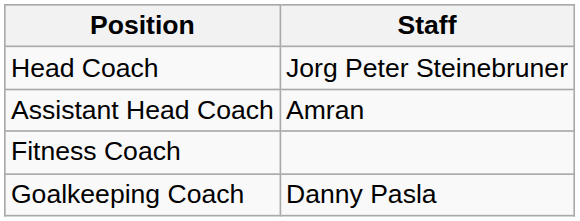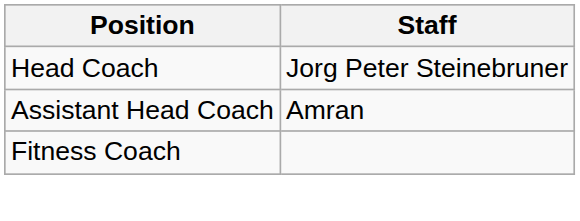- row: Goalkeeping Coach | Danny Pasla
